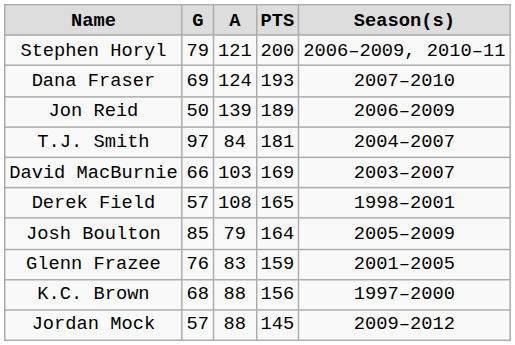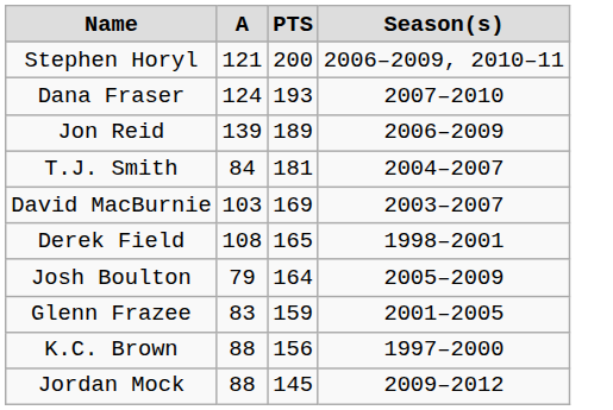- column: G | 79 | 69 | 50 | 97 | 66 | 57 | 85 | 76 | 68 | 57
